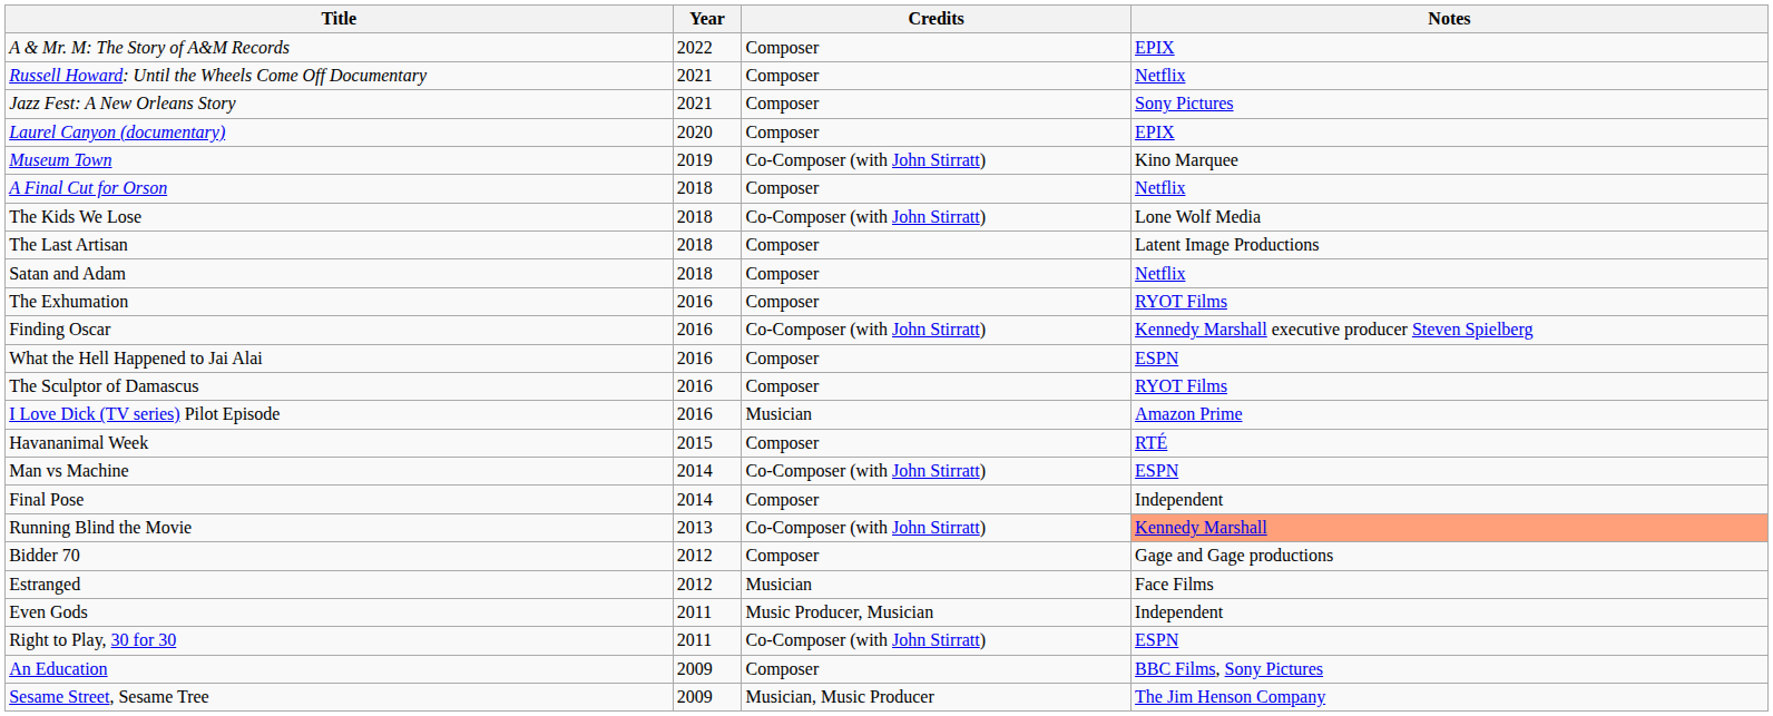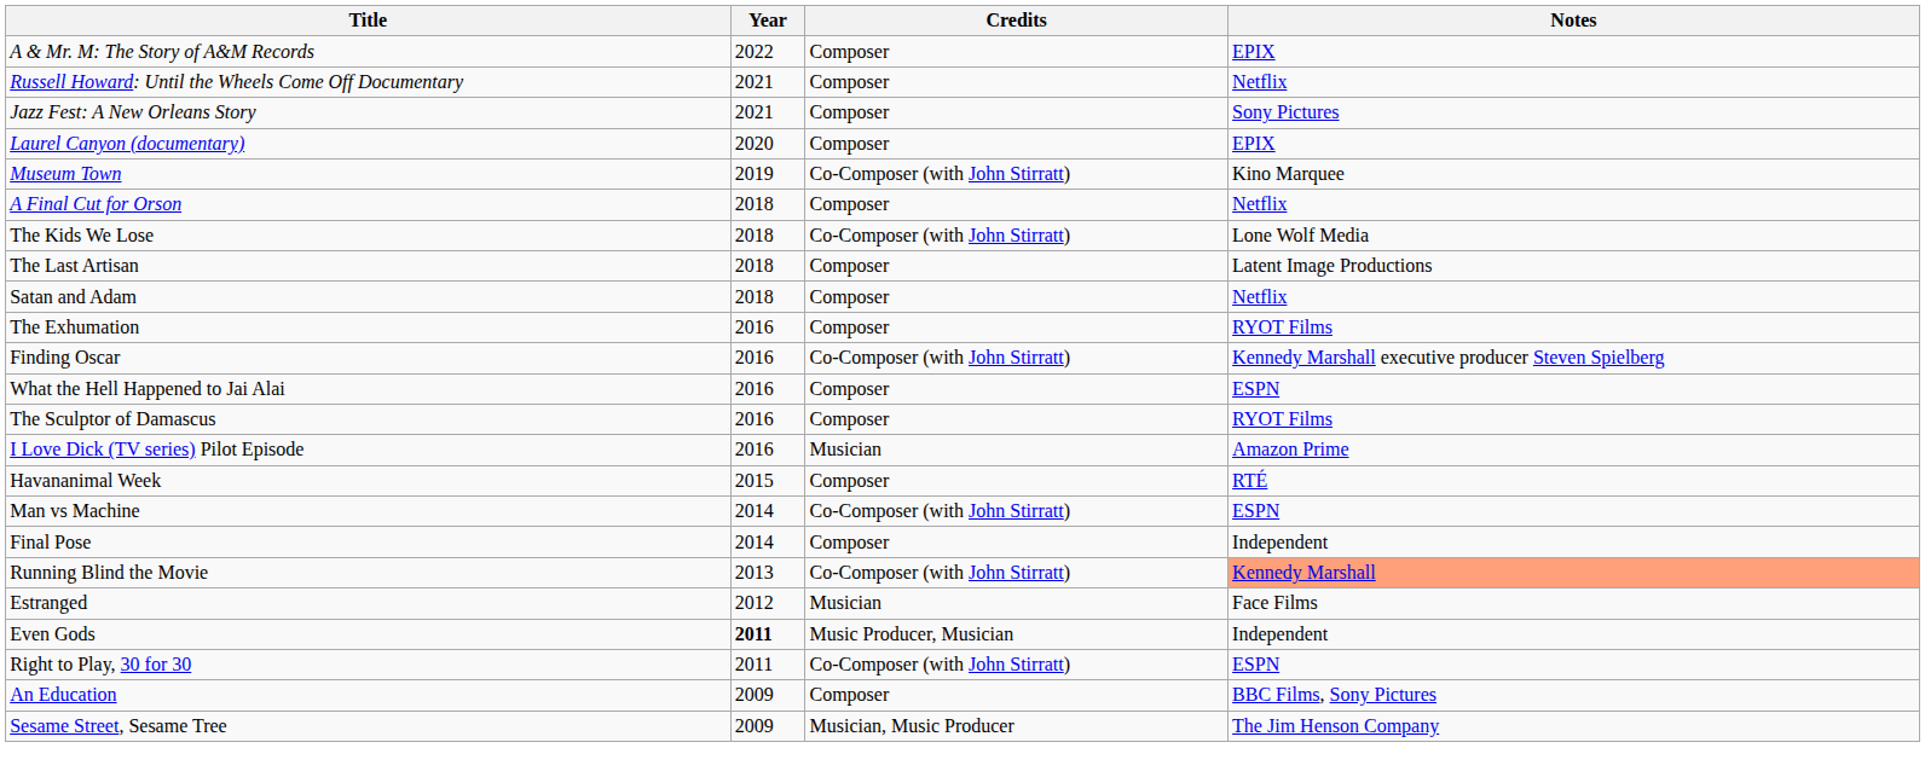- row: Bidder 70 | 2012 | Composer | Gage and Gage productions
Even Gods | Year: normal -> bold
